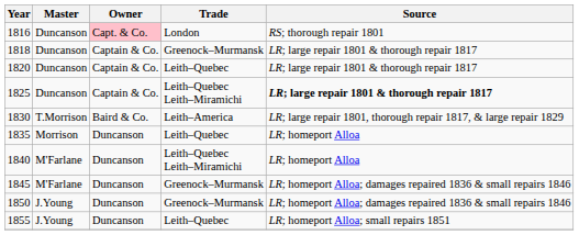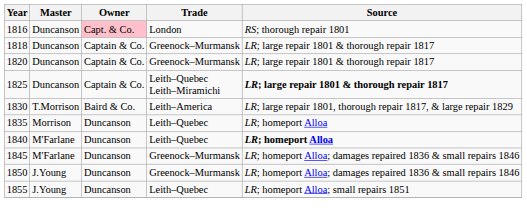1820 | Trade: Leith–Quebec -> Greenock–Murmansk
1840 | Trade: Leith–Quebec Leith–Miramichi -> Leith–Quebec
1840 | Source: normal -> bold
